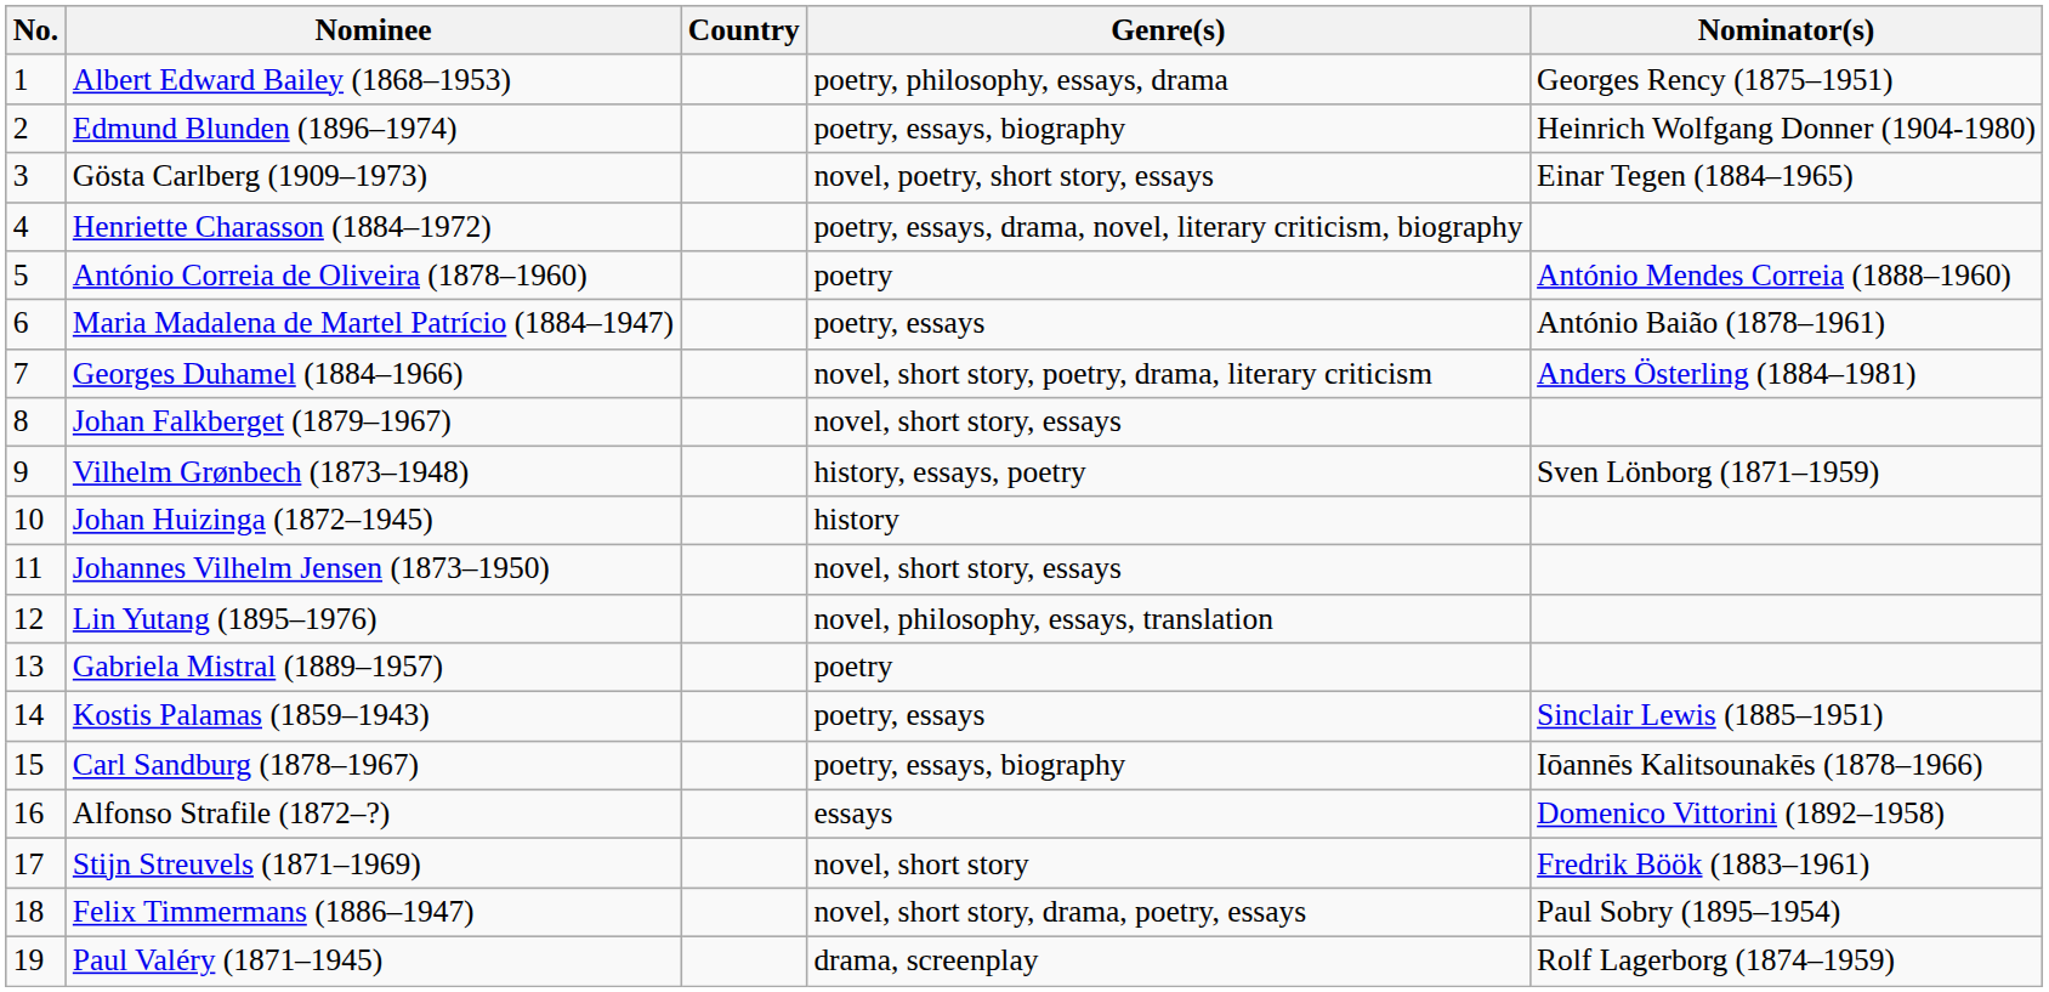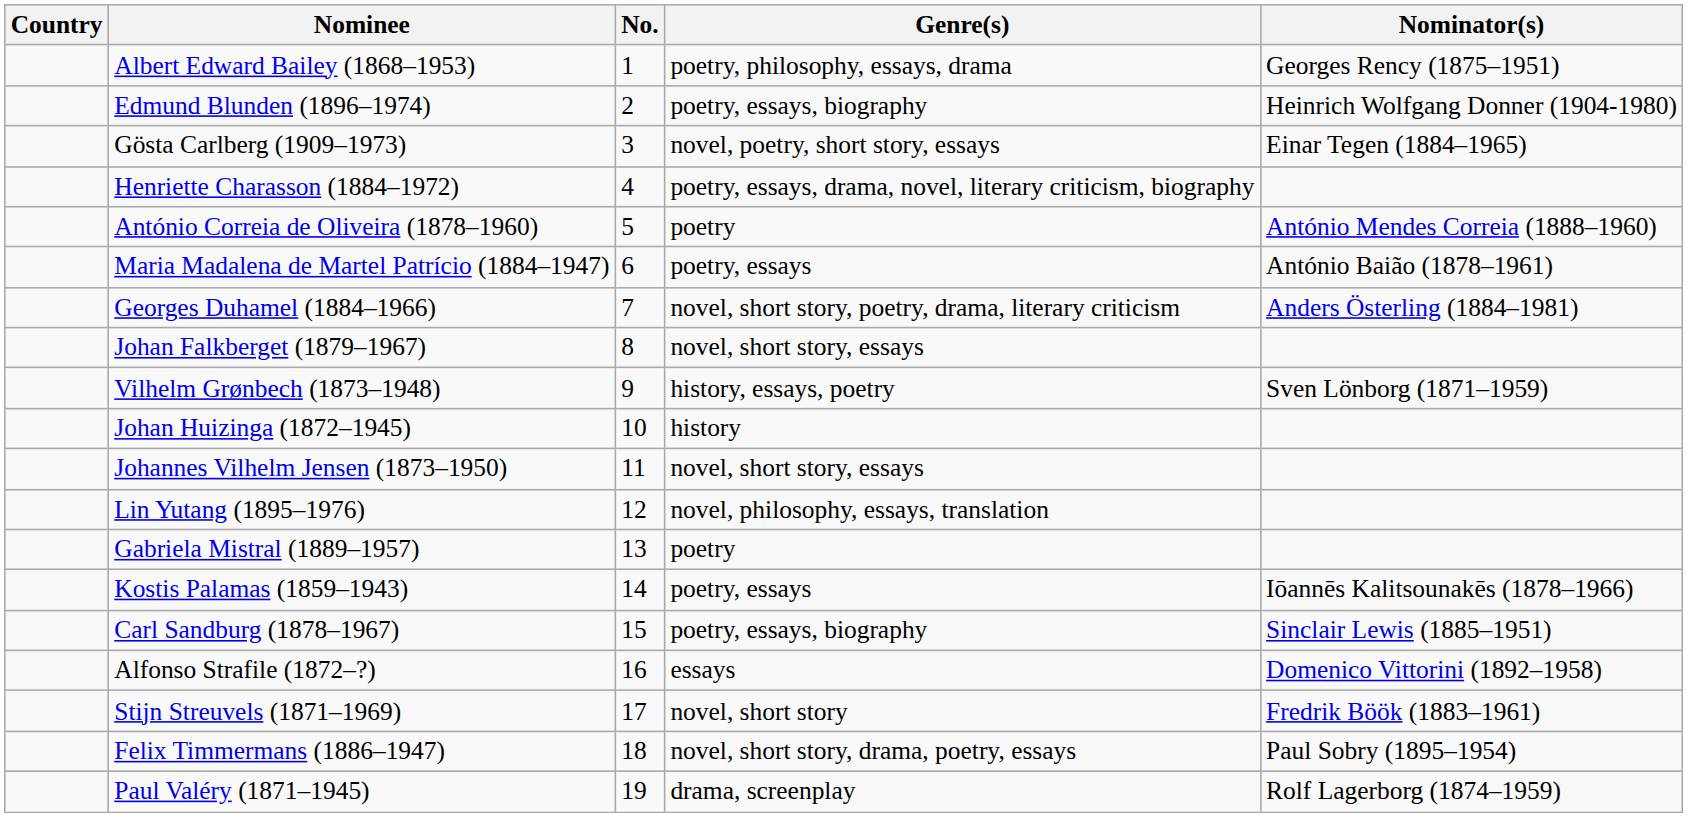columns swapped: No. <-> Country
Kostis Palamas (1859–1943) | Nominator(s): Sinclair Lewis (1885–1951) -> Iōannēs Kalitsounakēs (1878–1966)
Carl Sandburg (1878–1967) | Nominator(s): Iōannēs Kalitsounakēs (1878–1966) -> Sinclair Lewis (1885–1951)
